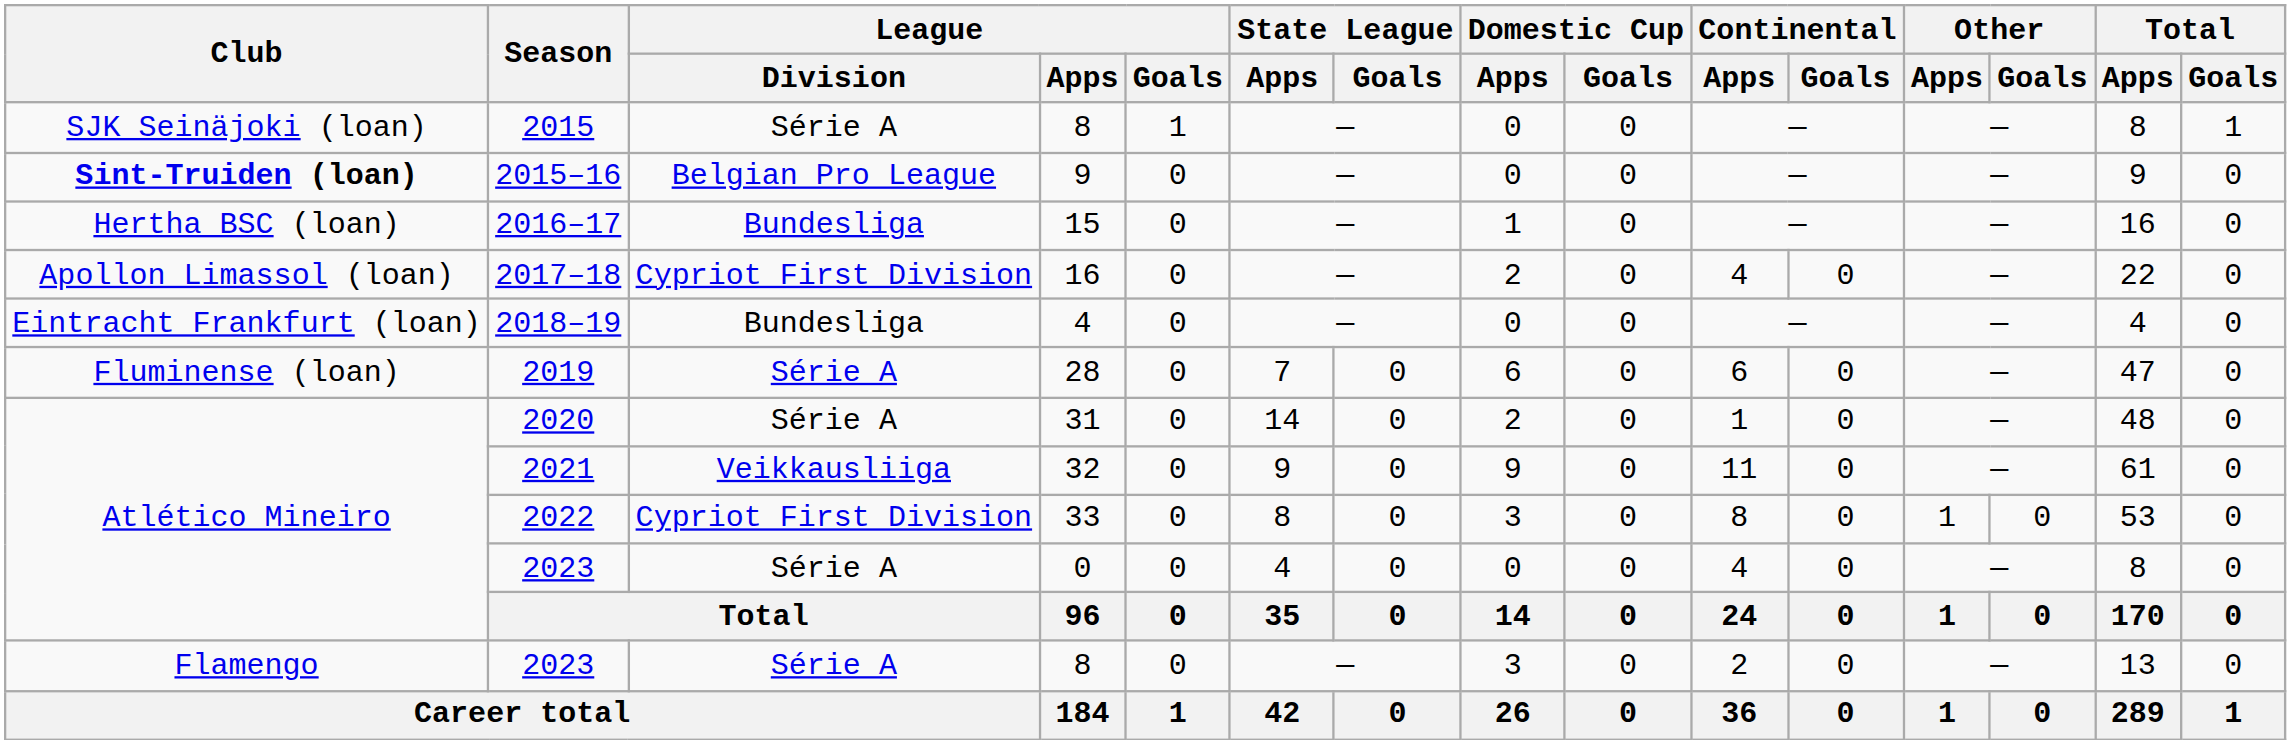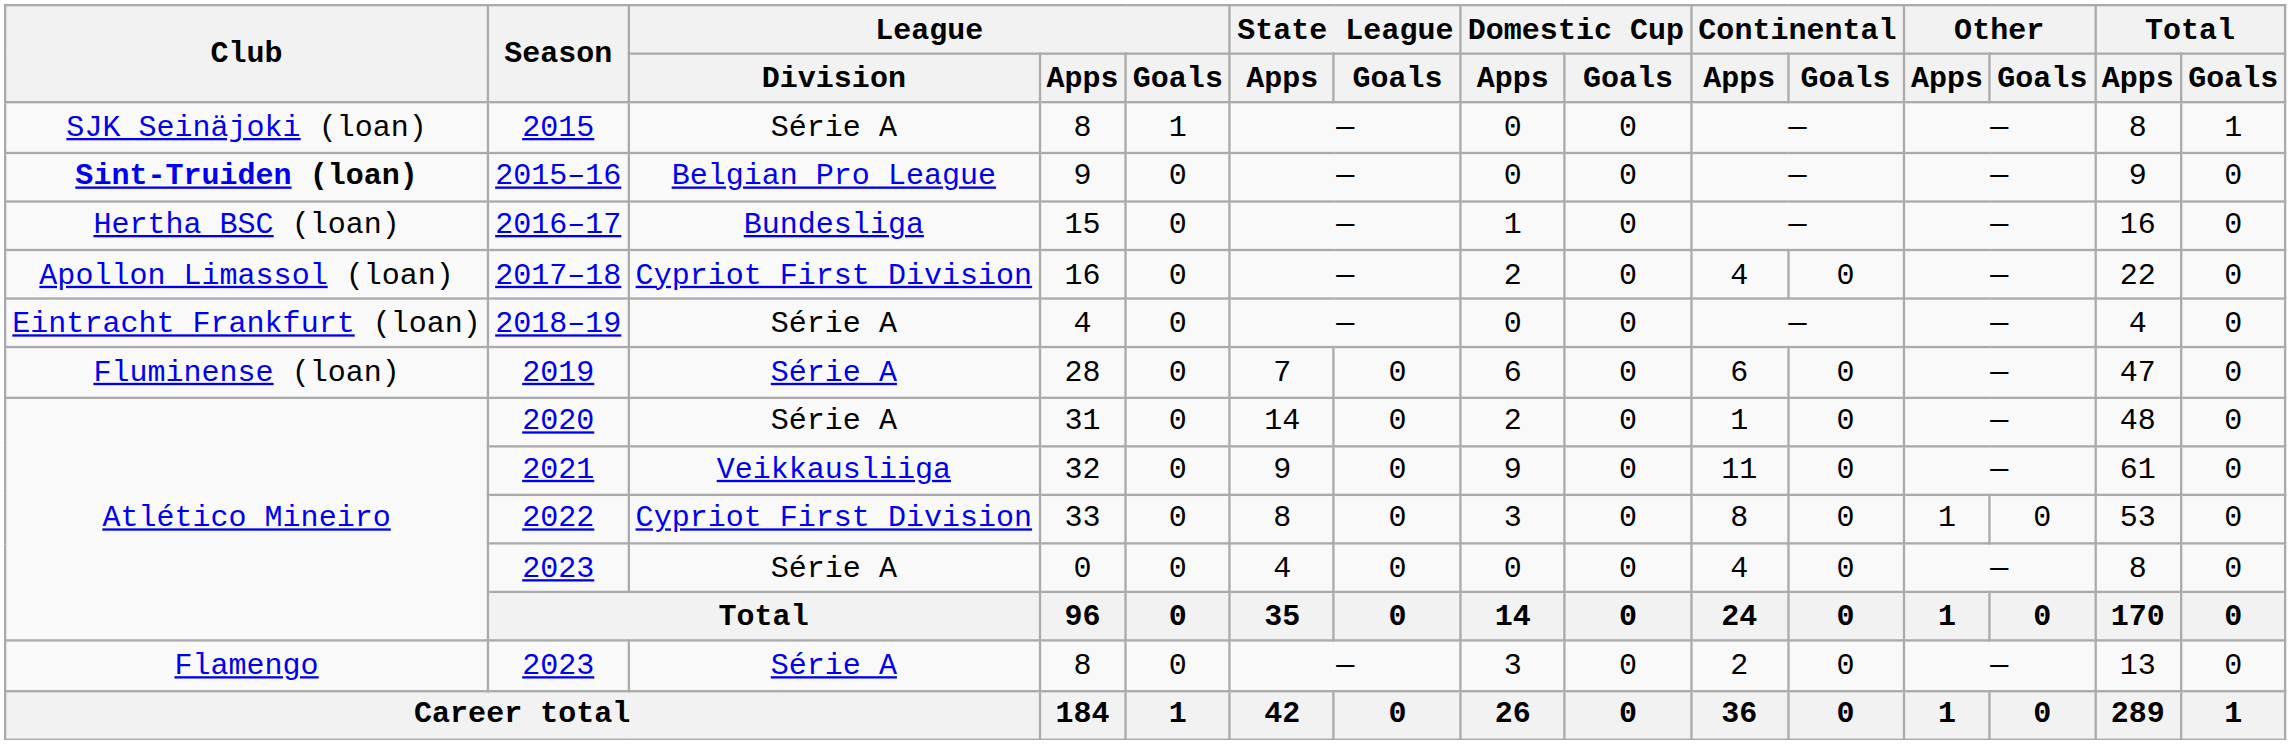2018–19 | League / Division: Bundesliga -> Série A
